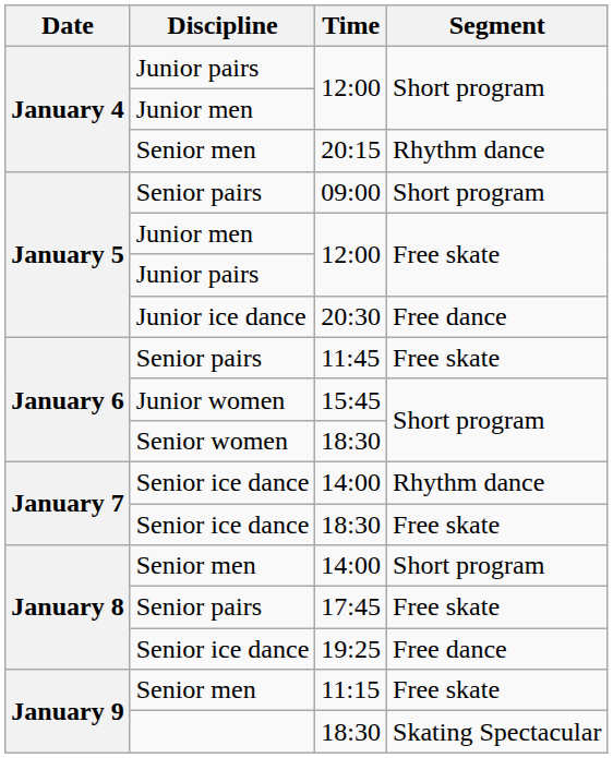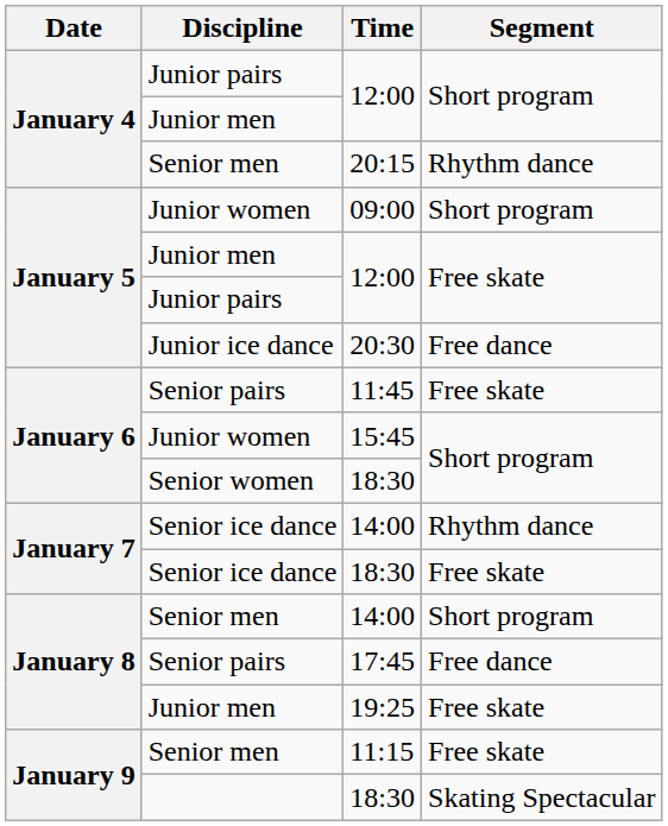09:00 | Discipline: Senior pairs -> Junior women
17:45 | Segment: Free skate -> Free dance
19:25 | Discipline: Senior ice dance -> Junior men
19:25 | Segment: Free dance -> Free skate
